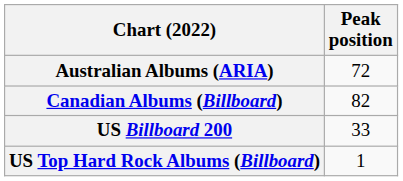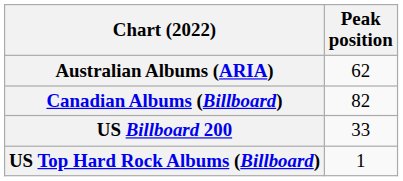Australian Albums (ARIA) | Peak position: 72 -> 62
